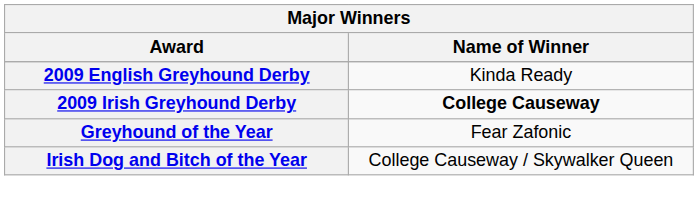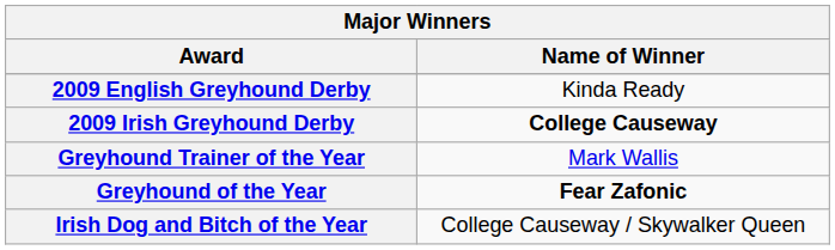+ row: Greyhound Trainer of the Year | Mark Wallis
Greyhound of the Year | Name of Winner: normal -> bold
